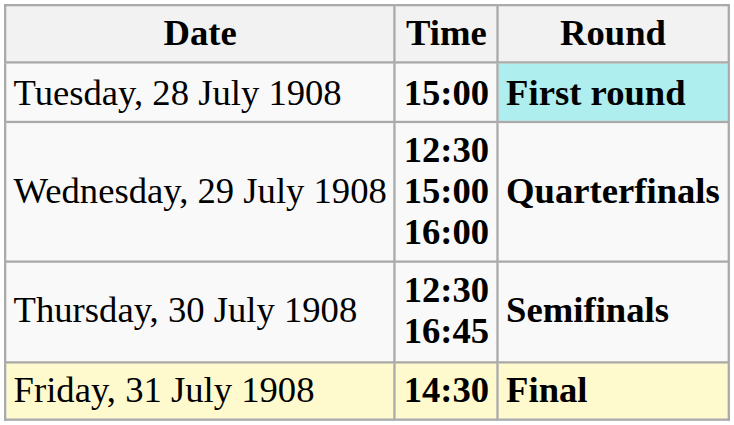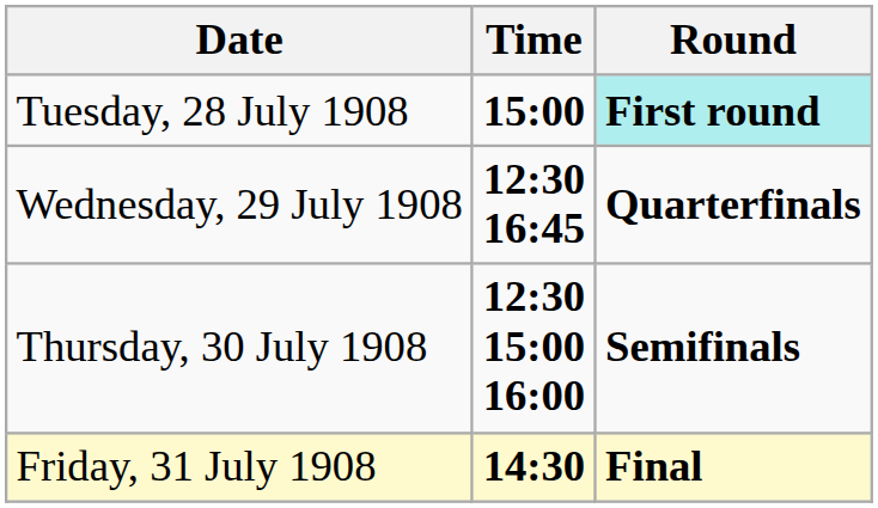Wednesday, 29 July 1908 | Time: 12:30 15:00 16:00 -> 12:30 16:45
Thursday, 30 July 1908 | Time: 12:30 16:45 -> 12:30 15:00 16:00
